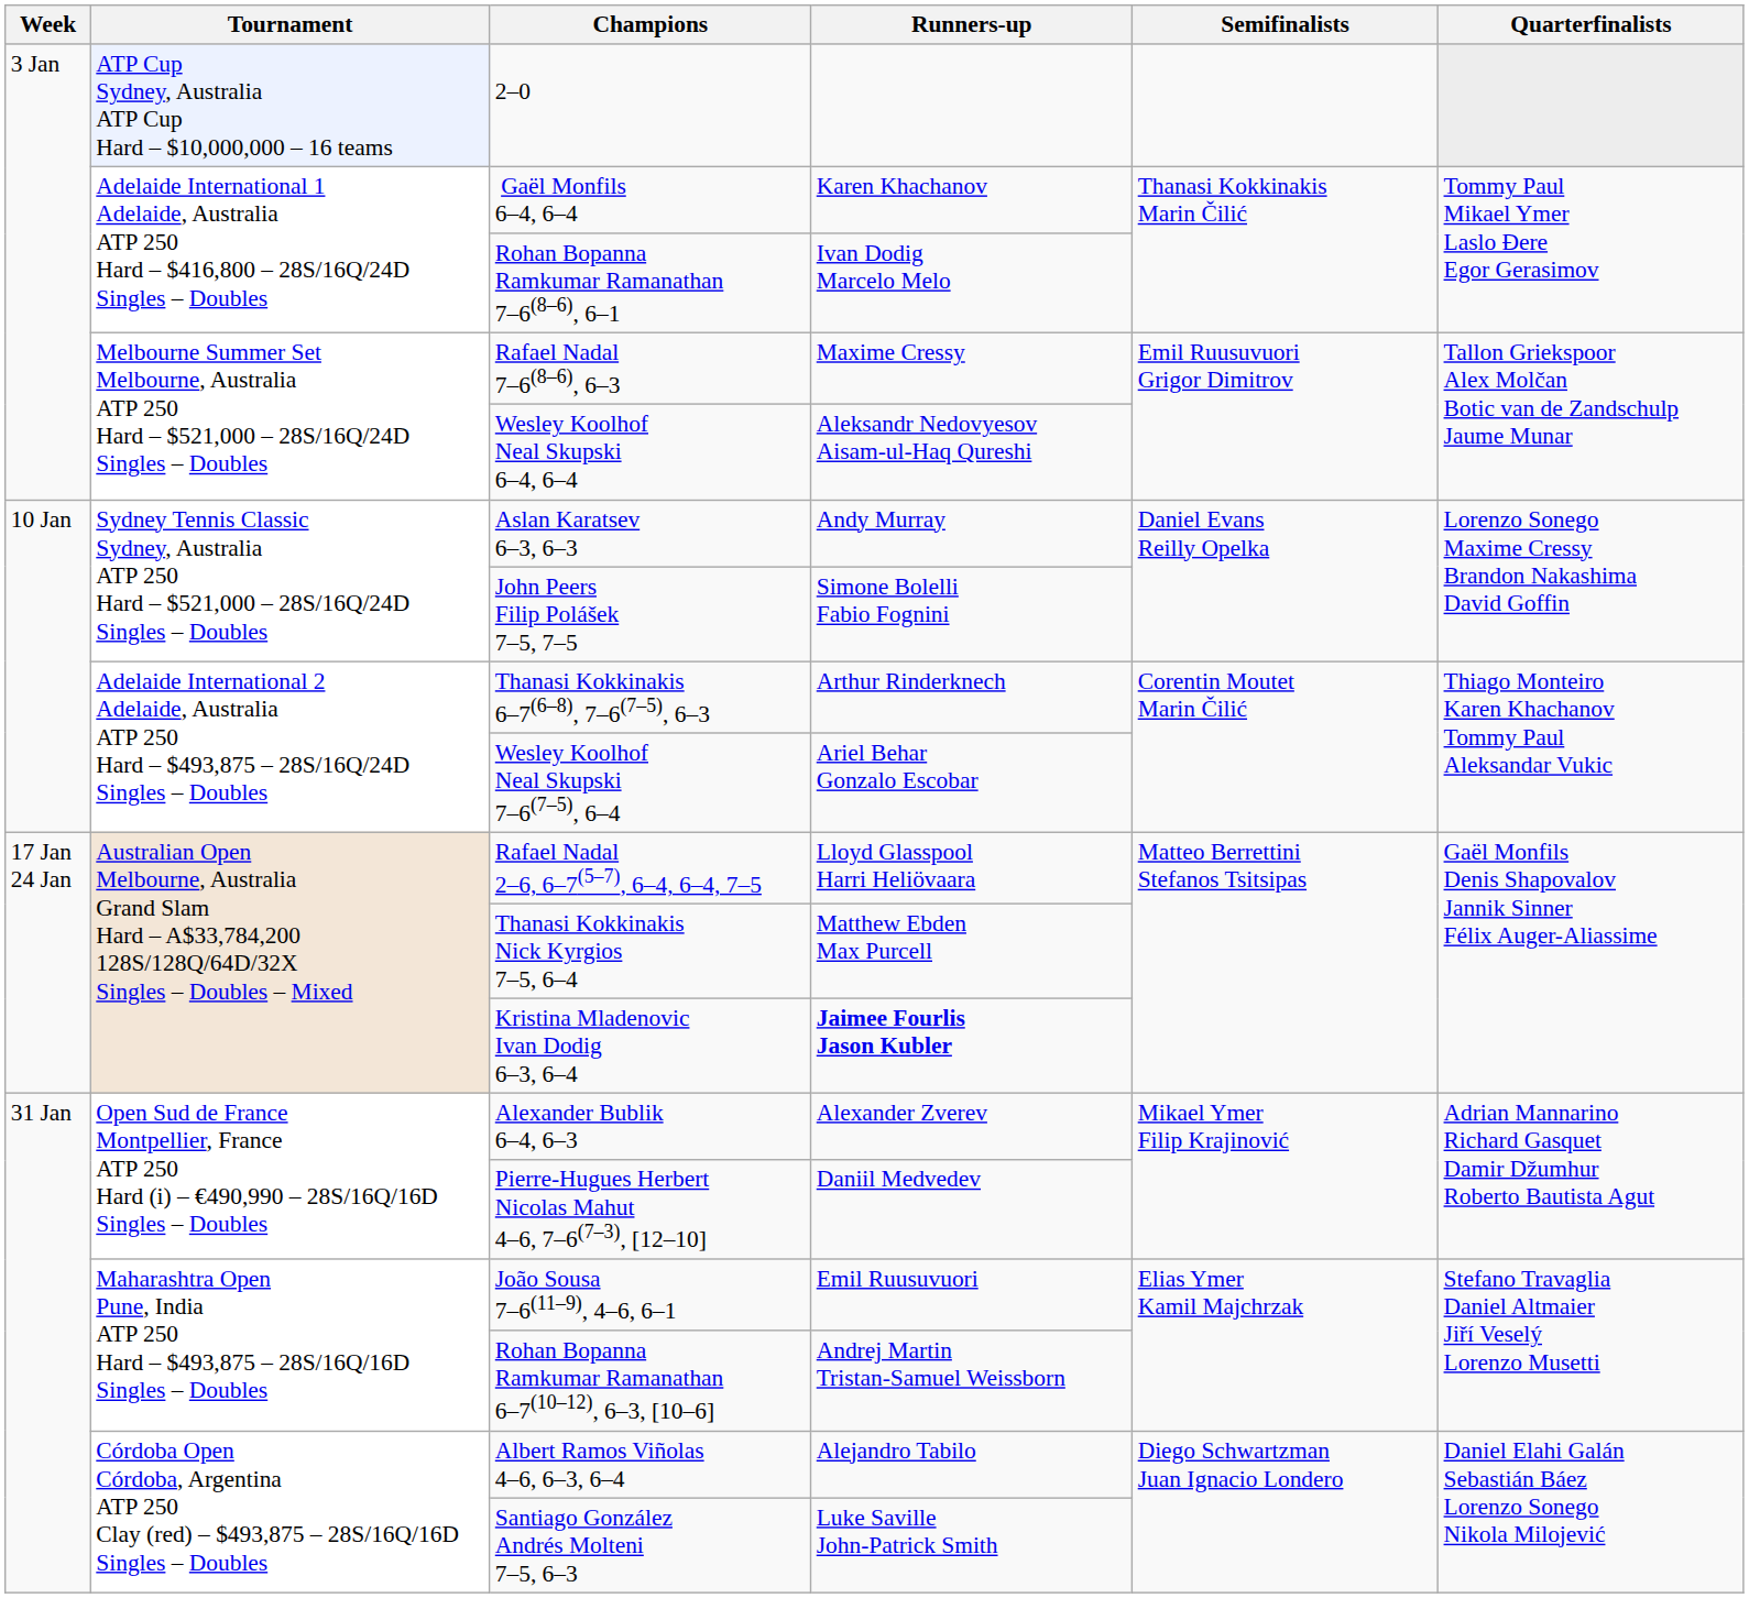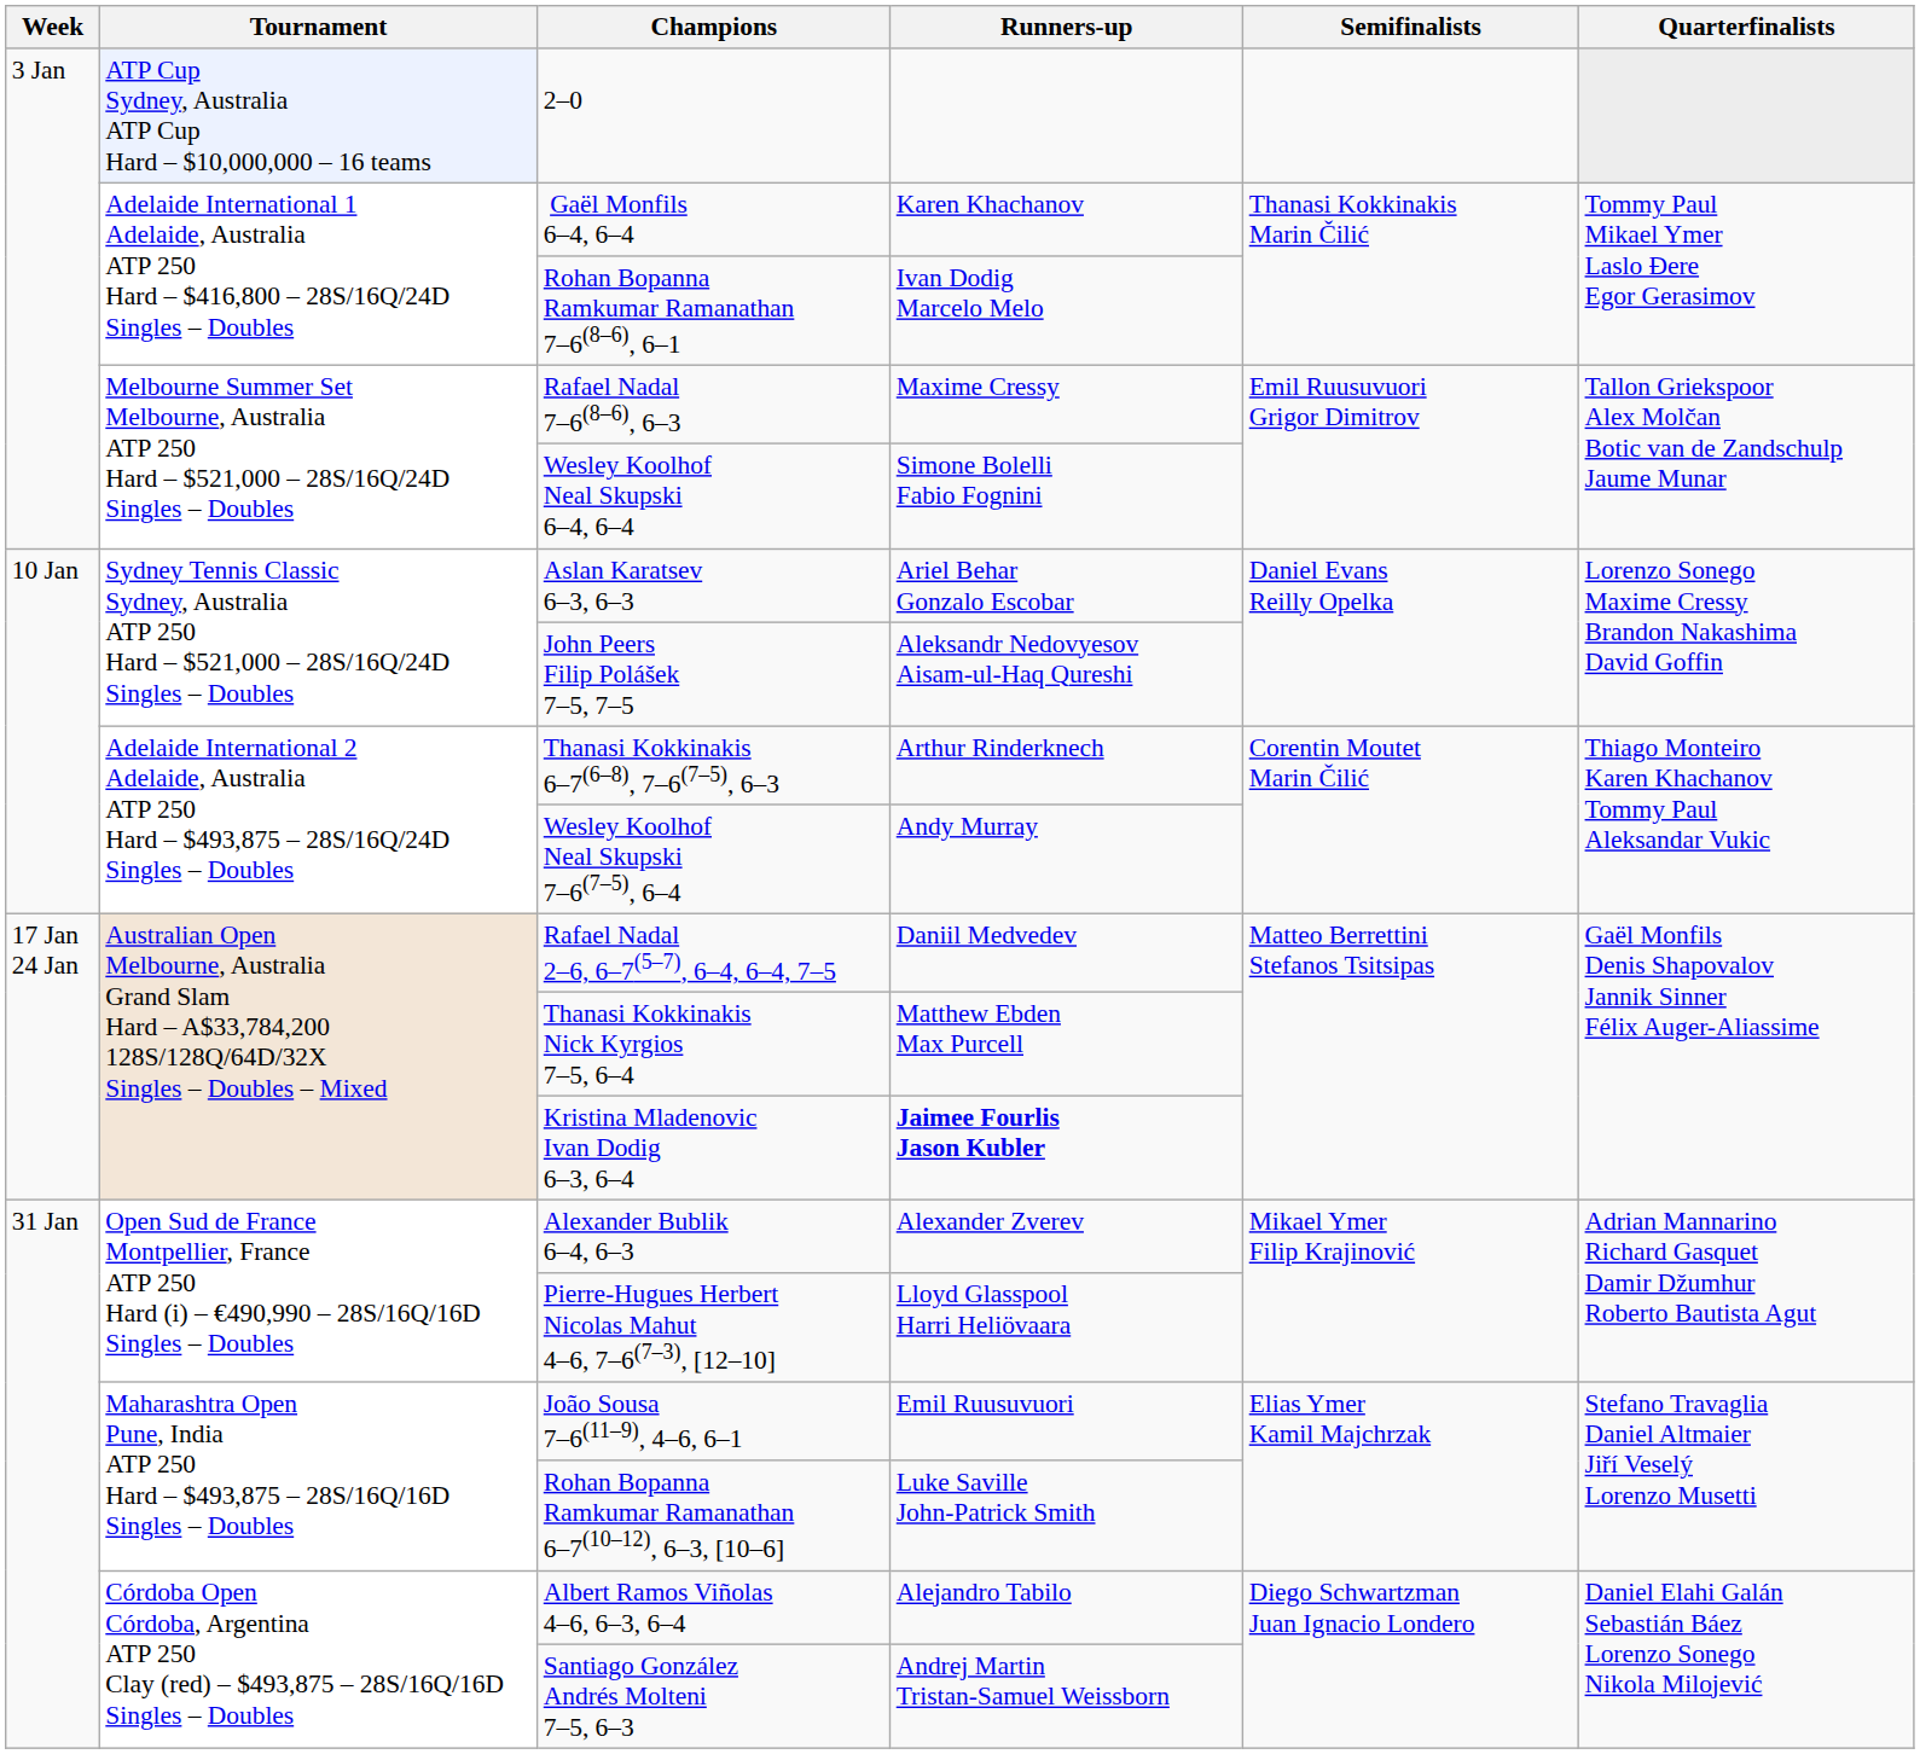Wesley Koolhof Neal Skupski 6–4, 6–4 | Runners-up: Aleksandr Nedovyesov Aisam-ul-Haq Qureshi -> Simone Bolelli Fabio Fognini
Aslan Karatsev 6–3, 6–3 | Runners-up: Andy Murray -> Ariel Behar Gonzalo Escobar
John Peers Filip Polášek 7–5, 7–5 | Runners-up: Simone Bolelli Fabio Fognini -> Aleksandr Nedovyesov Aisam-ul-Haq Qureshi
Wesley Koolhof Neal Skupski 7–6(7–5), 6–4 | Runners-up: Ariel Behar Gonzalo Escobar -> Andy Murray
Rafael Nadal 2–6, 6–7(5–7), 6–4, 6–4, 7–5 | Runners-up: Lloyd Glasspool Harri Heliövaara -> Daniil Medvedev
Pierre-Hugues Herbert Nicolas Mahut 4–6, 7–6(7–3), [12–10] | Runners-up: Daniil Medvedev -> Lloyd Glasspool Harri Heliövaara
Rohan Bopanna Ramkumar Ramanathan 6–7(10–12), 6–3, [10–6] | Runners-up: Andrej Martin Tristan-Samuel Weissborn -> Luke Saville John-Patrick Smith
Santiago González Andrés Molteni 7–5, 6–3 | Runners-up: Luke Saville John-Patrick Smith -> Andrej Martin Tristan-Samuel Weissborn
